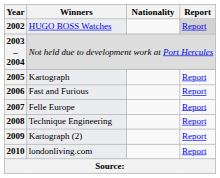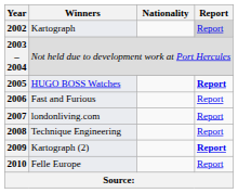2002 | Winners: HUGO BOSS Watches -> Kartograph
2005 | Winners: Kartograph -> HUGO BOSS Watches
2005 | Report: normal -> bold
2007 | Winners: Felle Europe -> londonliving.com
2009 | Report: normal -> bold
2010 | Winners: londonliving.com -> Felle Europe
